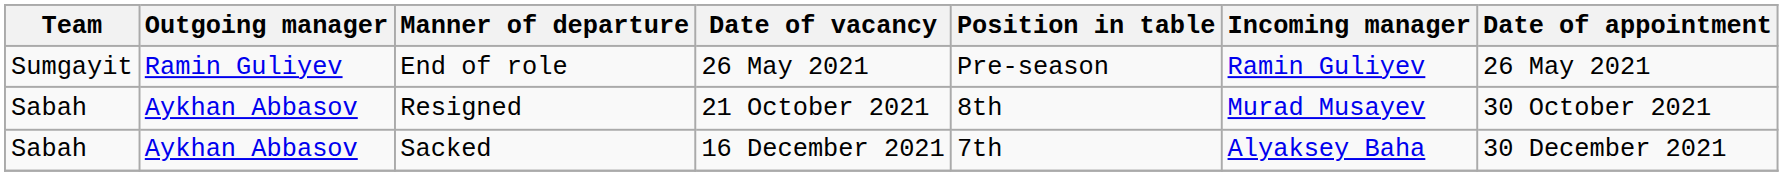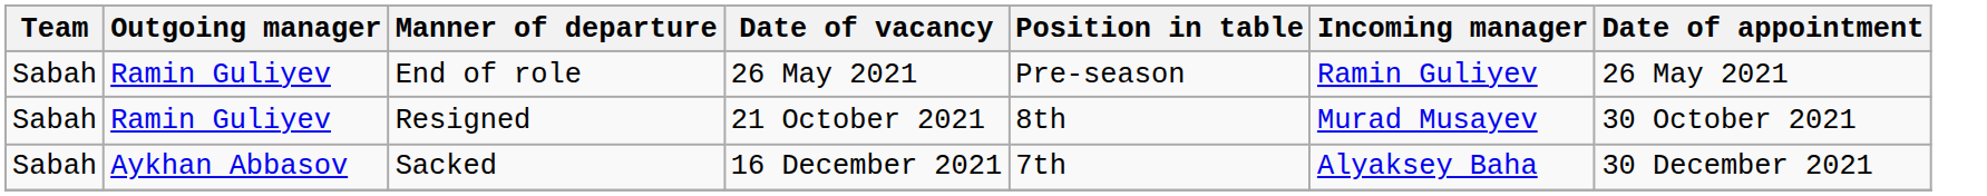End of role | Team: Sumgayit -> Sabah
Resigned | Outgoing manager: Aykhan Abbasov -> Ramin Guliyev
